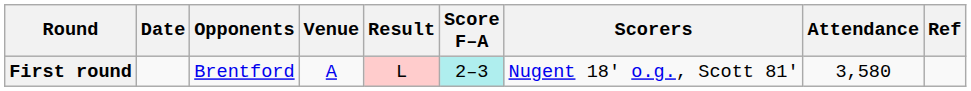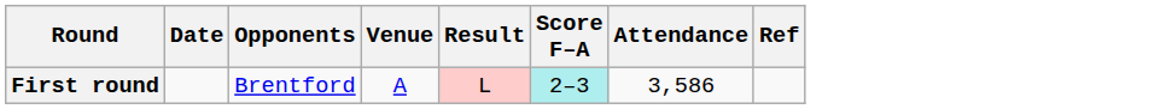- column: Scorers | Nugent 18' o.g., Scott 81'
First round | Attendance: 3,580 -> 3,586
